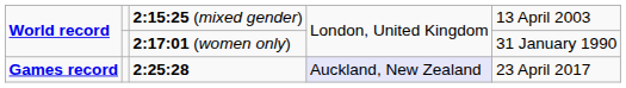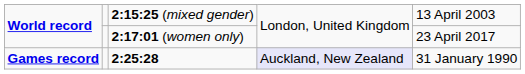World record / 2:17:01 (women only) | column 5: 31 January 1990 -> 23 April 2017
Games record | column 5: 23 April 2017 -> 31 January 1990
